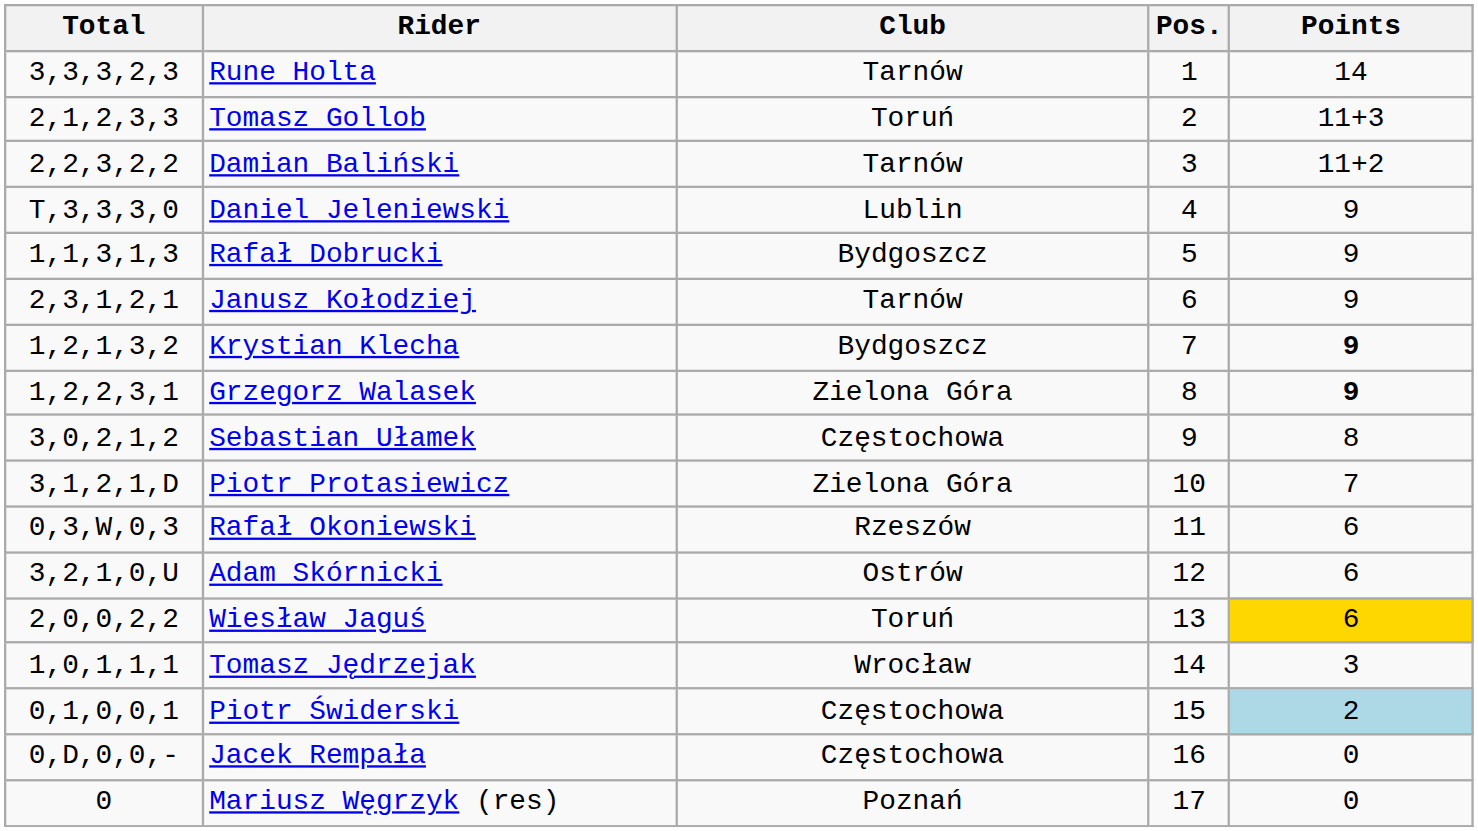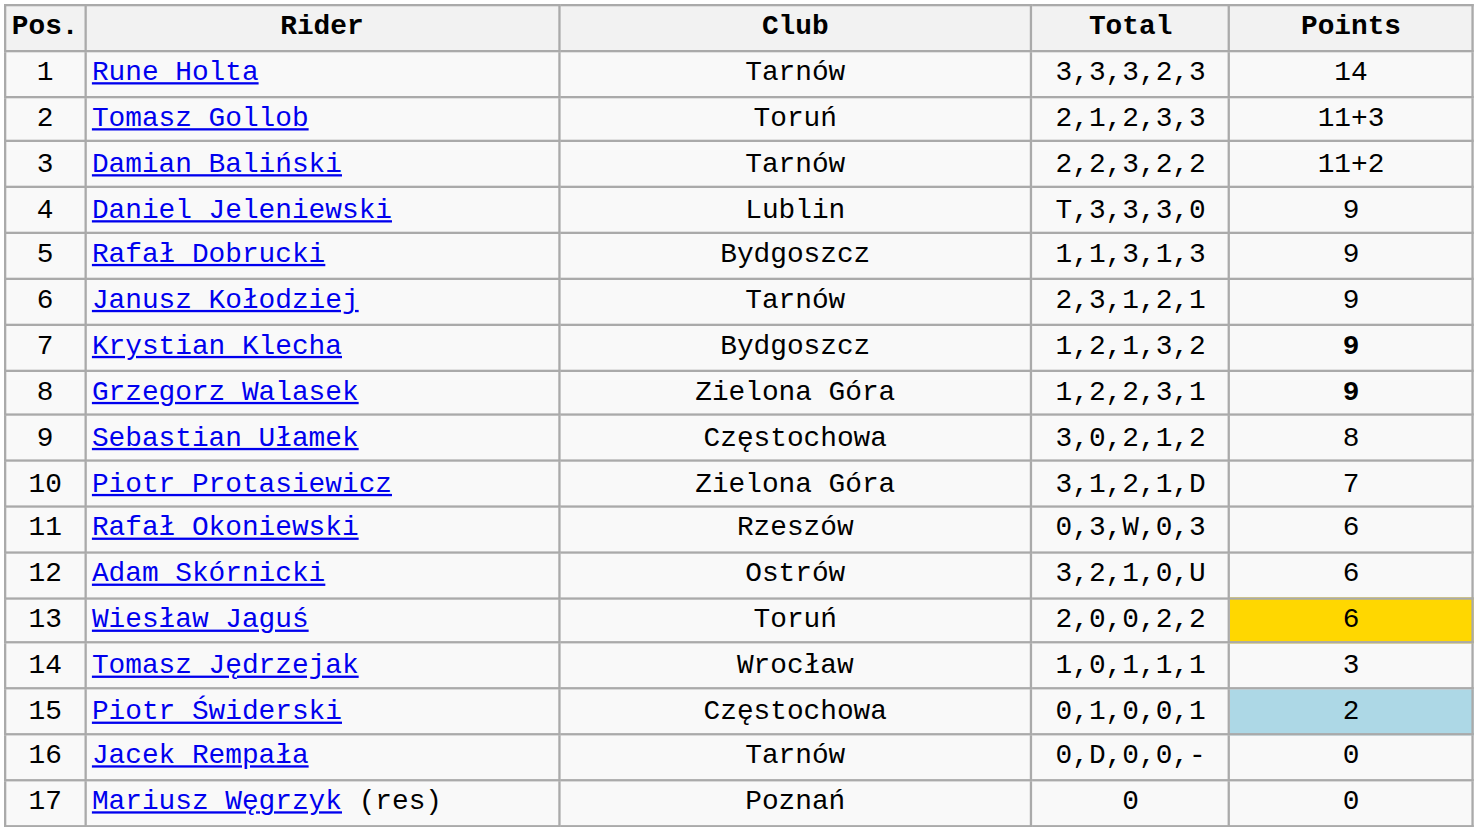columns swapped: Pos. <-> Total
Jacek Rempała | Club: Częstochowa -> Tarnów
